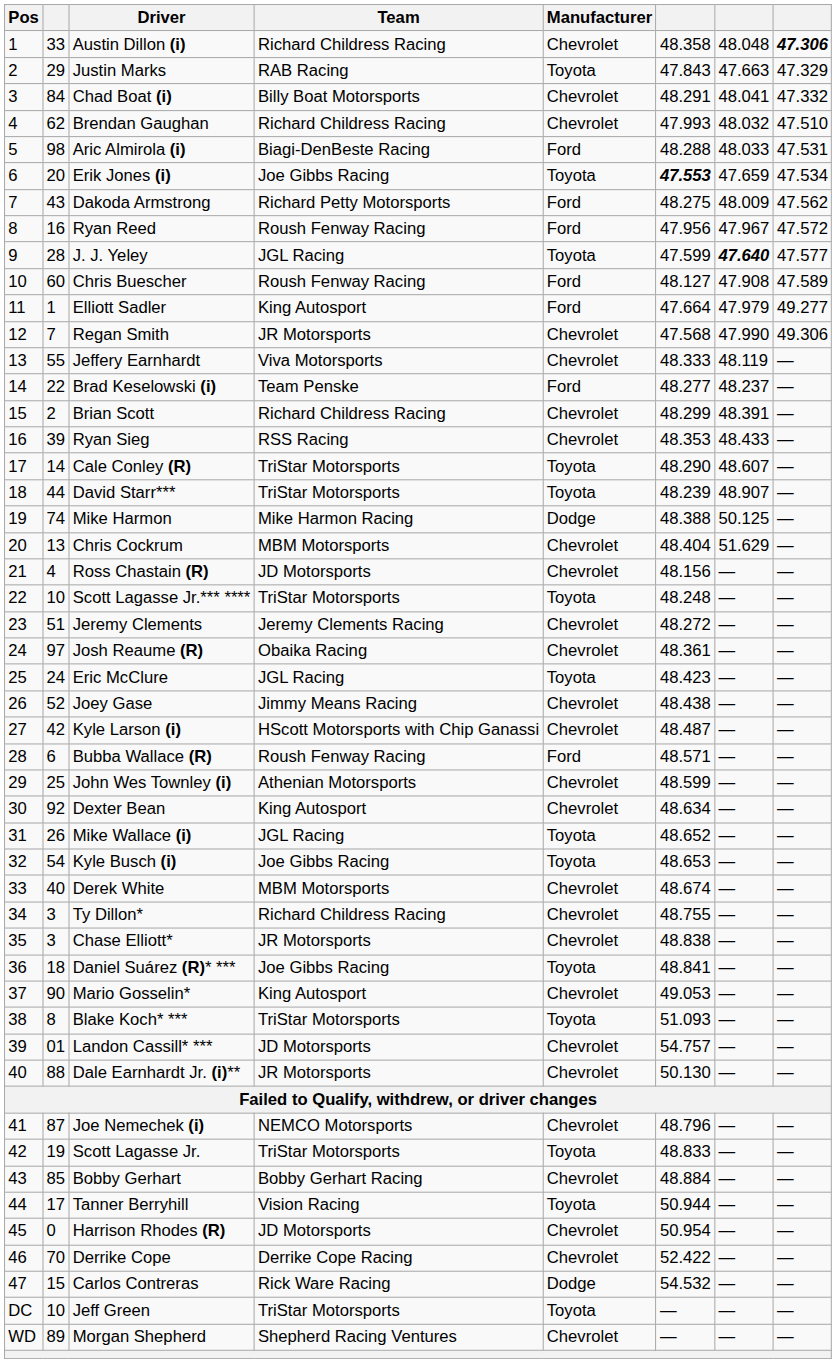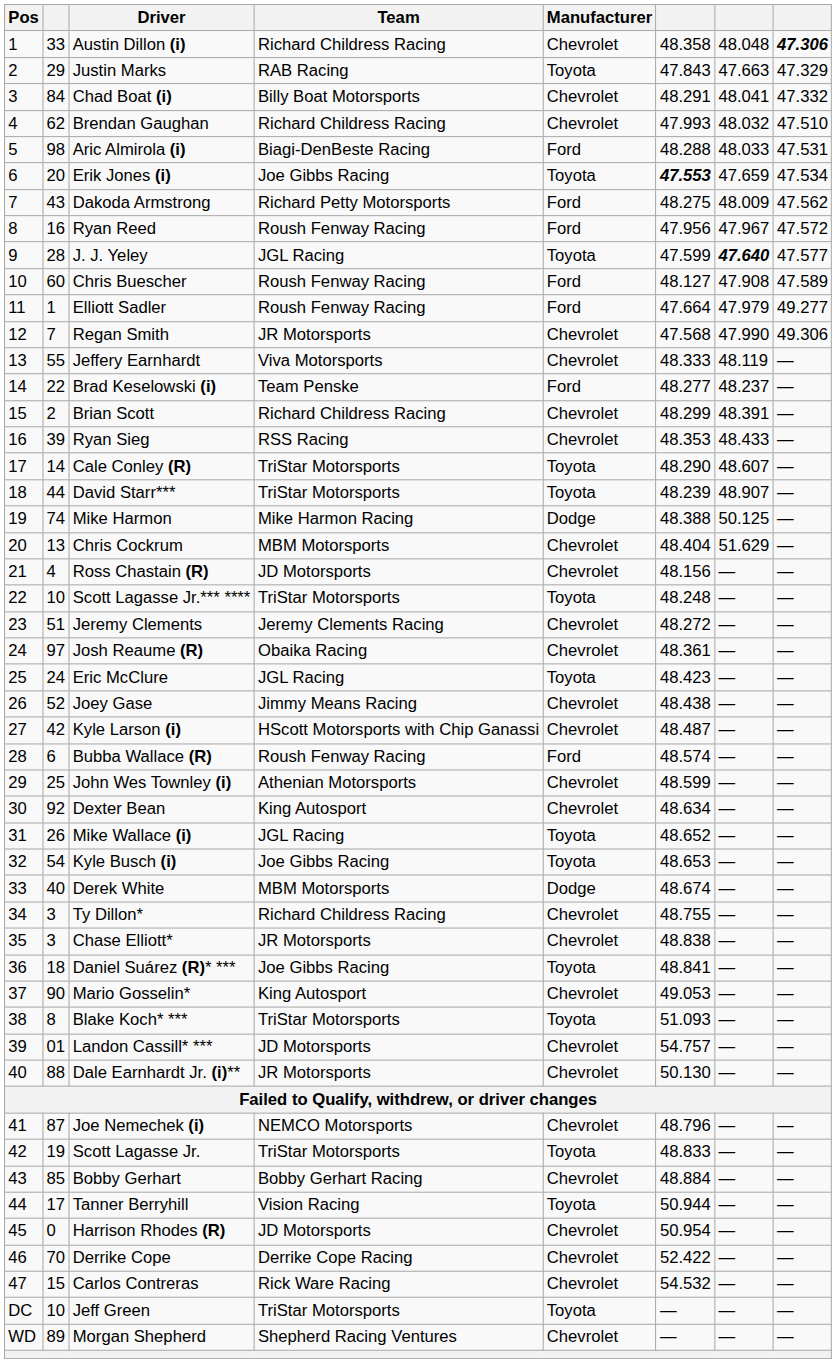Elliott Sadler | Team: King Autosport -> Roush Fenway Racing
Bubba Wallace (R) | column 6: 48.571 -> 48.574
Derek White | Manufacturer: Chevrolet -> Dodge
Carlos Contreras | Manufacturer: Dodge -> Chevrolet
